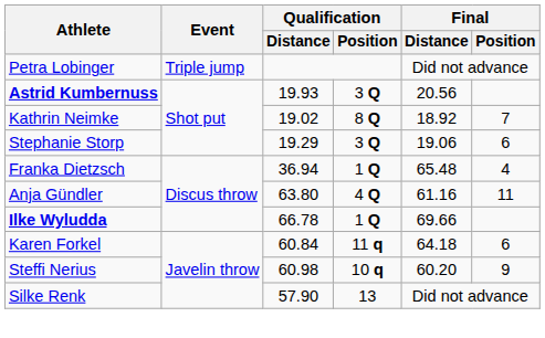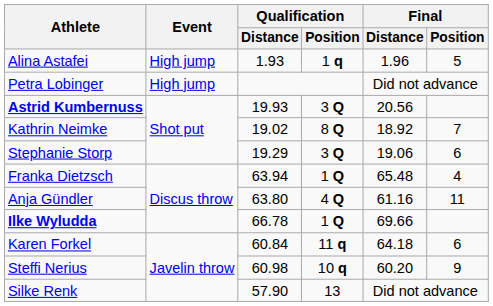+ row: Alina Astafei | High jump | 1.93 | 1 q | 1.96 | 5
Petra Lobinger | Event: Triple jump -> High jump
Franka Dietzsch | Qualification / Distance: 36.94 -> 63.94
